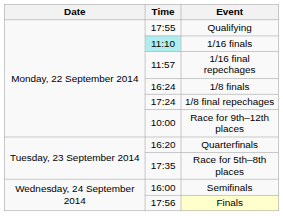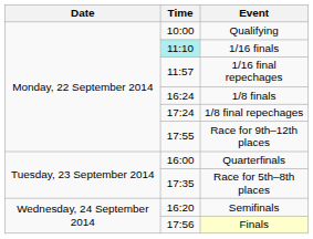Qualifying | Time: 17:55 -> 10:00
Race for 9th–12th places | Time: 10:00 -> 17:55
Quarterfinals | Time: 16:20 -> 16:00
Semifinals | Time: 16:00 -> 16:20
